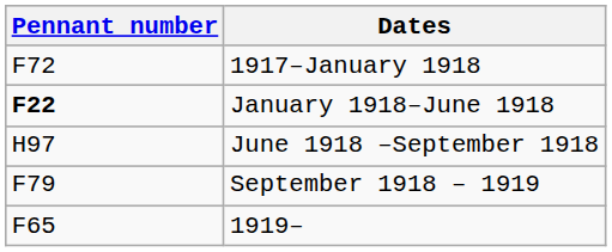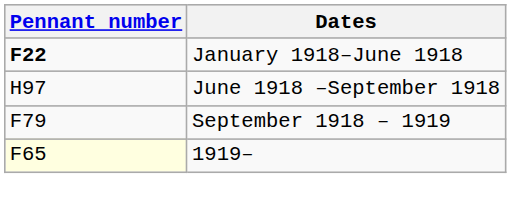- row: F72 | 1917–January 1918
1919– | Pennant number: no background -> lightyellow background
